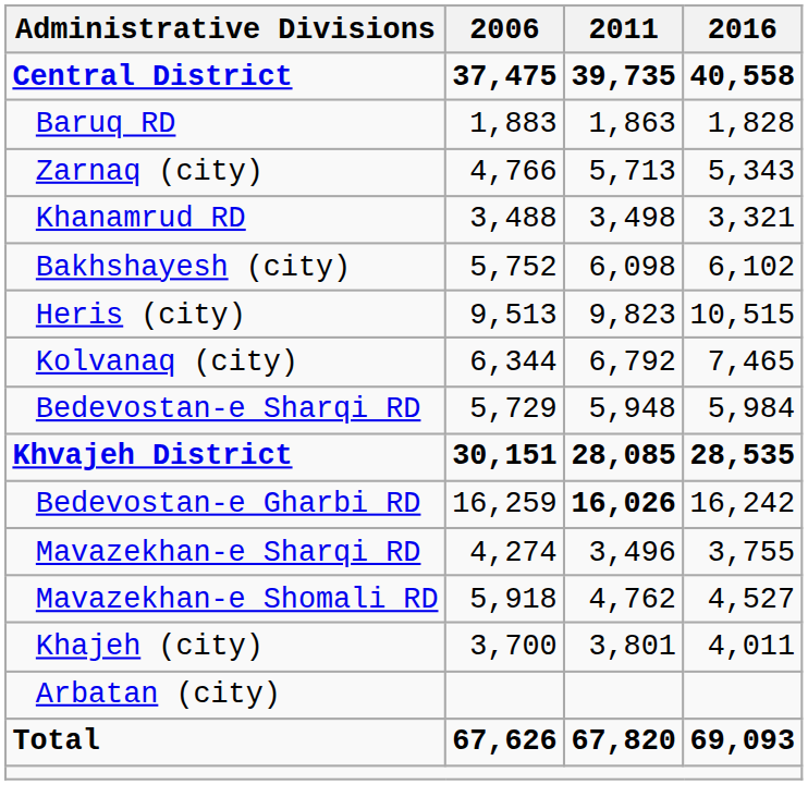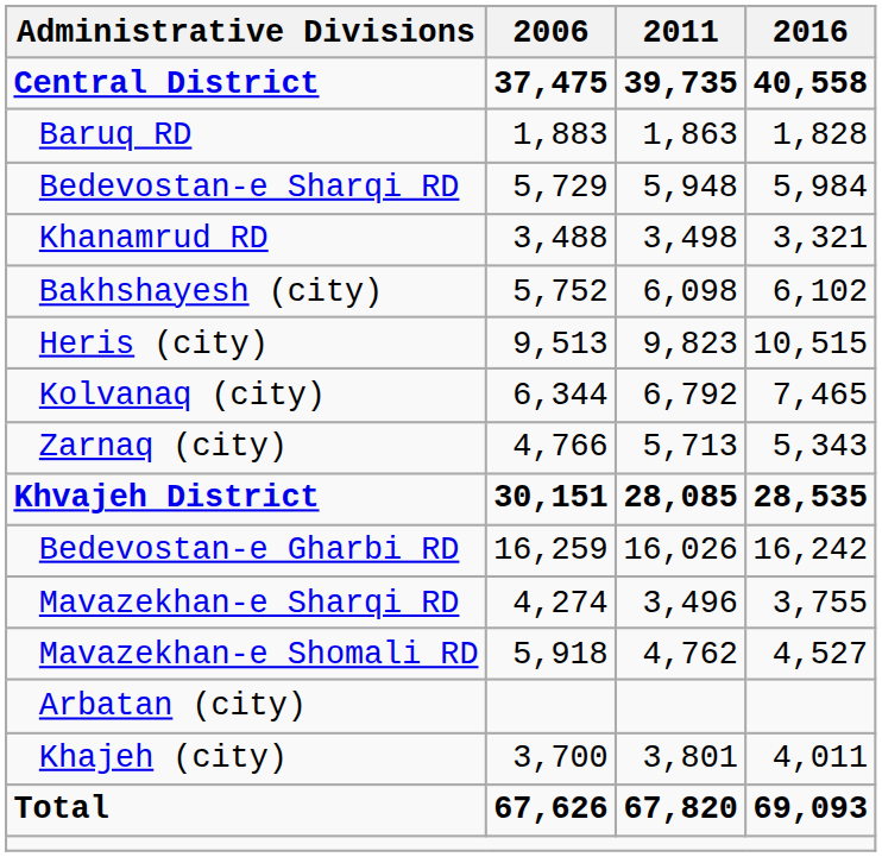rows swapped: Bedevostan-e Sharqi RD <-> Zarnaq (city)
Bedevostan-e Gharbi RD | 2011: bold -> normal
rows swapped: Arbatan (city) <-> Khajeh (city)
